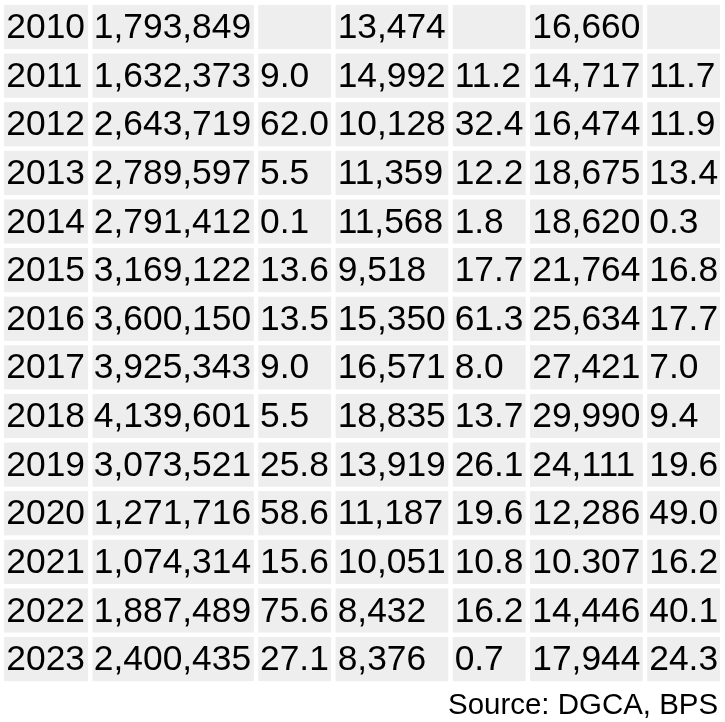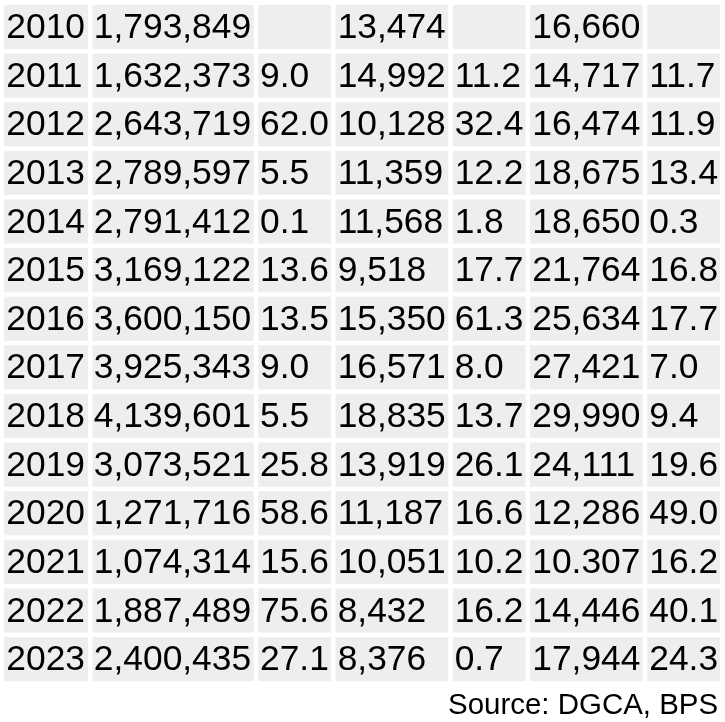2014 | column 6: 18,620 -> 18,650
2020 | column 5: 19.6 -> 16.6
2021 | column 5: 10.8 -> 10.2
